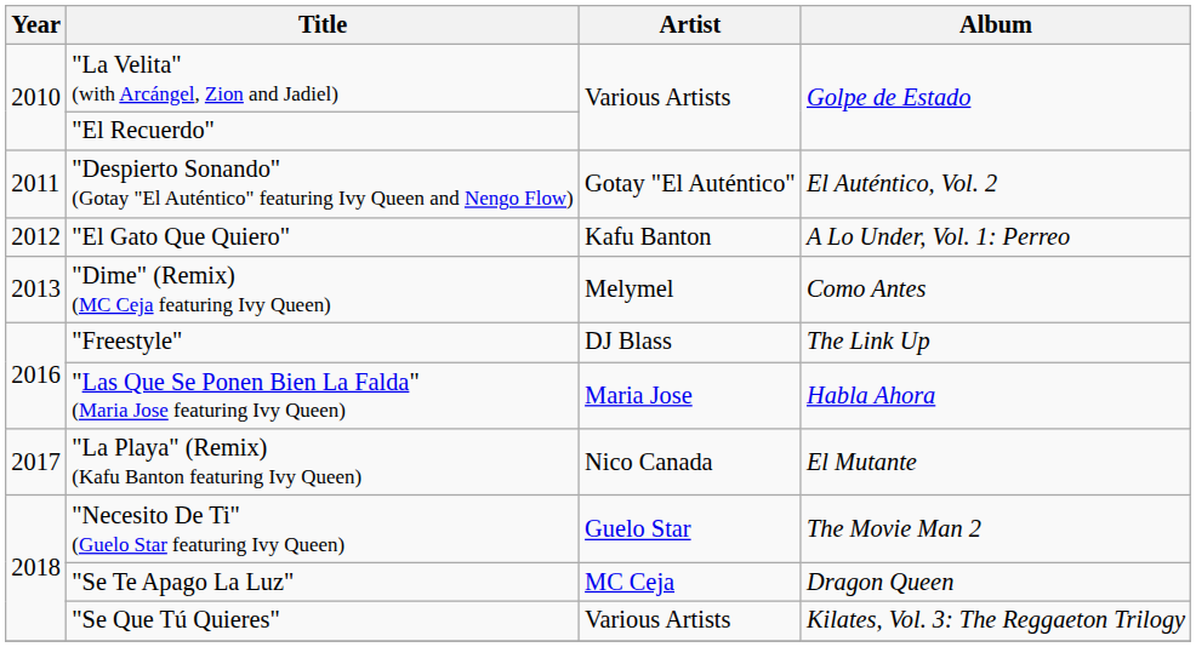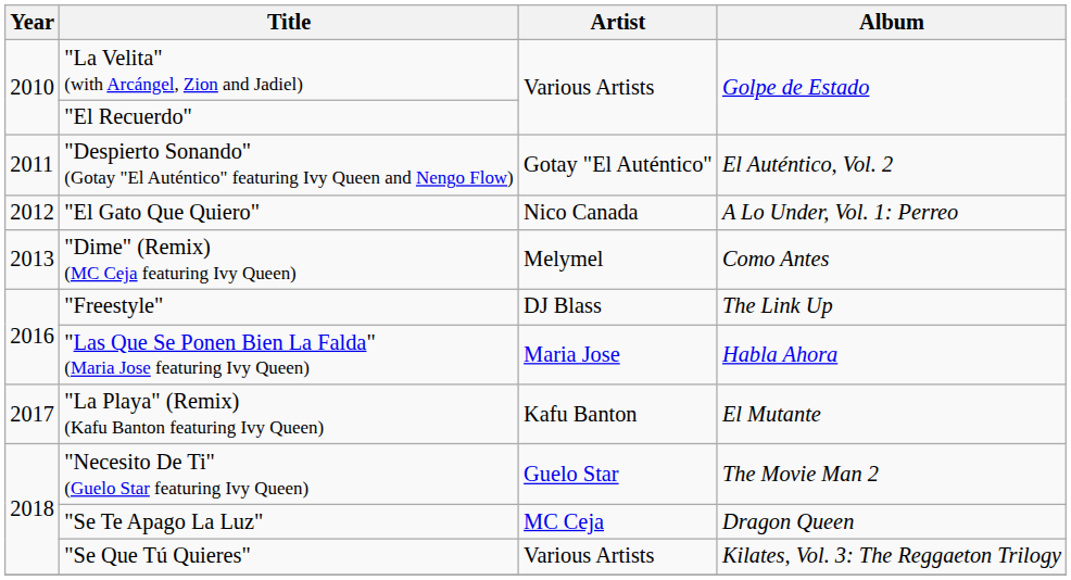"El Gato Que Quiero" | Artist: Kafu Banton -> Nico Canada
"La Playa" (Remix) (Kafu Banton featuring Ivy Queen) | Artist: Nico Canada -> Kafu Banton
